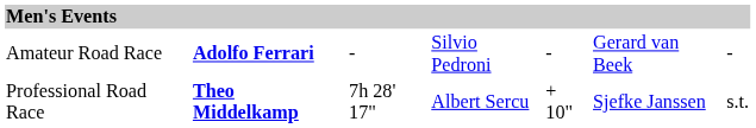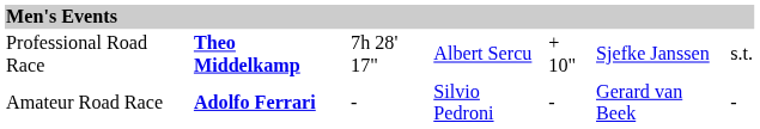rows swapped: Professional Road Race <-> Amateur Road Race
